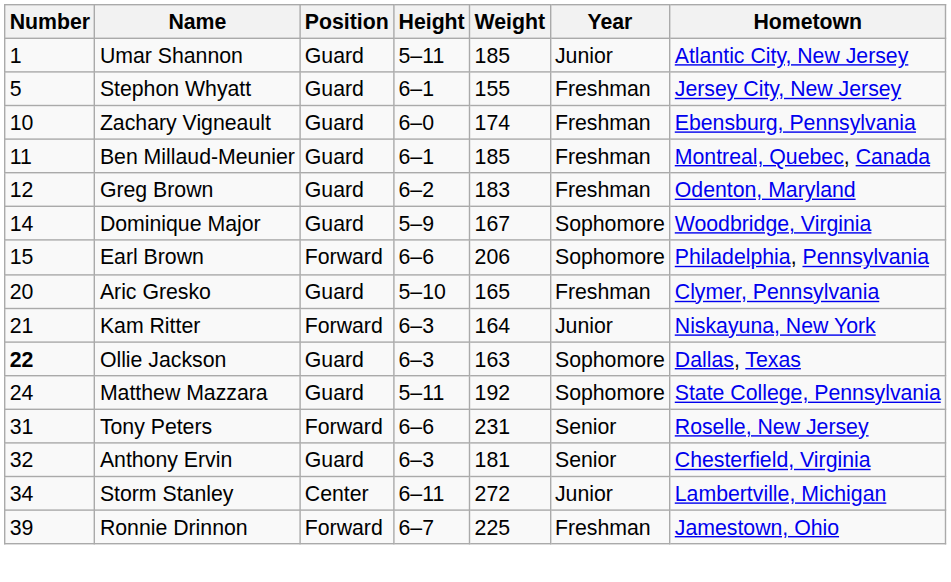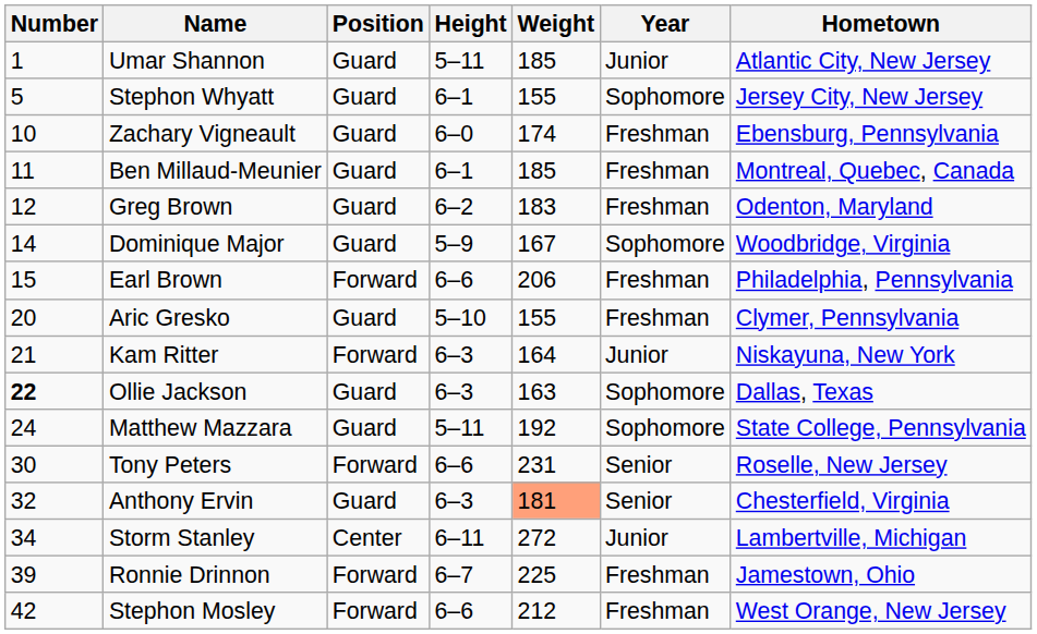Stephon Whyatt | Year: Freshman -> Sophomore
Earl Brown | Year: Sophomore -> Freshman
Aric Gresko | Weight: 165 -> 155
Tony Peters | Number: 31 -> 30
Anthony Ervin | Weight: no background -> lightsalmon background
+ row: 42 | Stephon Mosley | Forward | 6–6 | 212 | Freshman | West Orange, New Jersey
